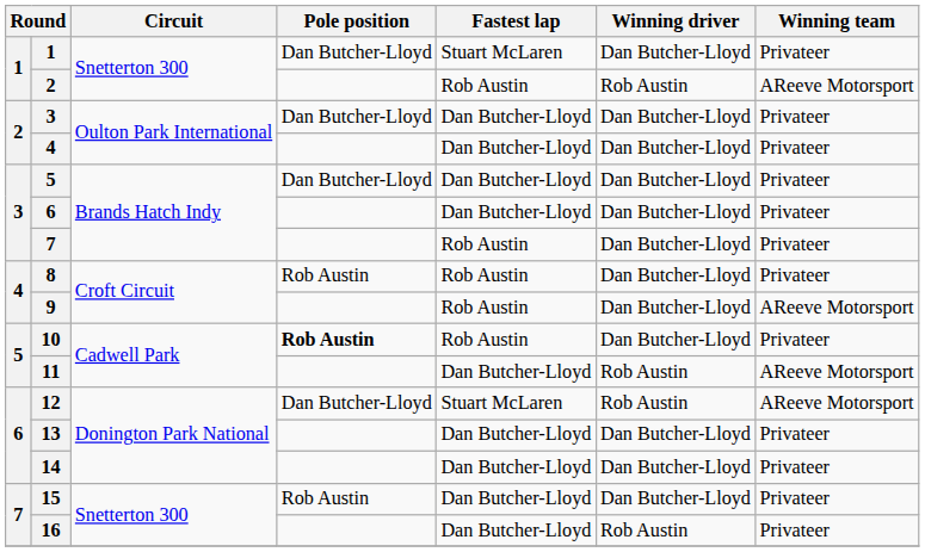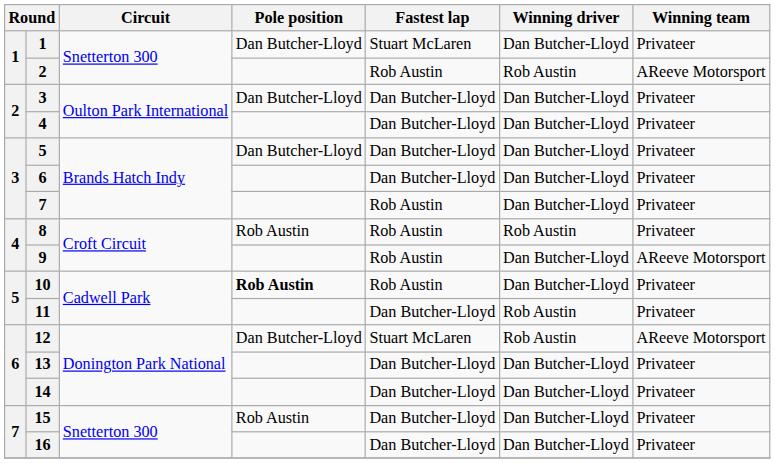8 | Winning driver: Dan Butcher-Lloyd -> Rob Austin
11 | Winning team: AReeve Motorsport -> Privateer
16 | Winning driver: Rob Austin -> Dan Butcher-Lloyd
